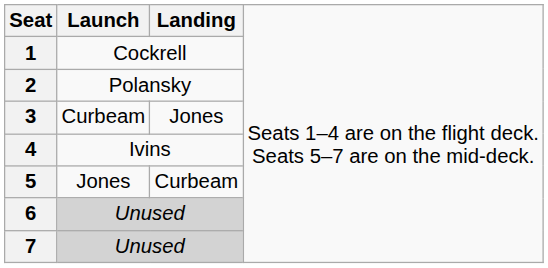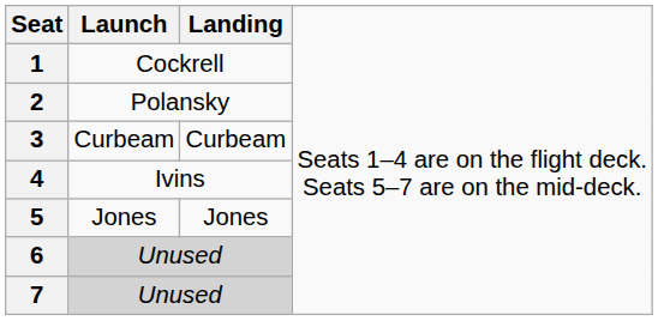3 | column 3: Jones -> Curbeam
5 | column 3: Curbeam -> Jones
